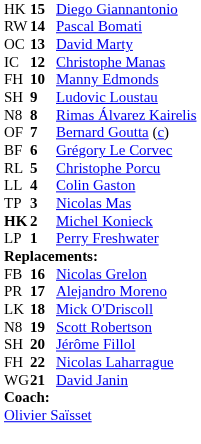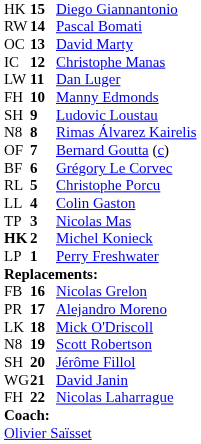+ row: LW | 11 | Dan Luger
rows swapped: David Janin <-> Nicolas Laharrague
